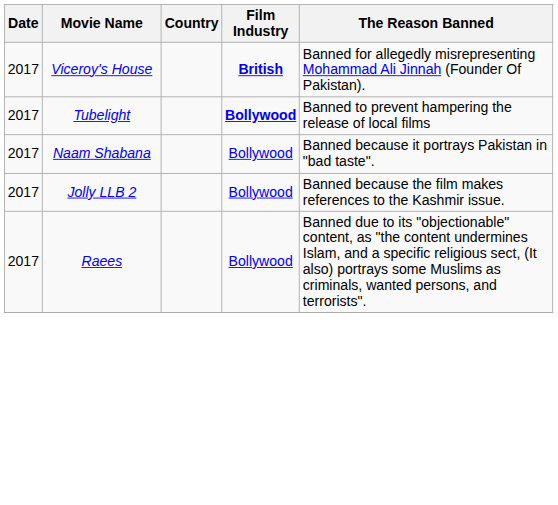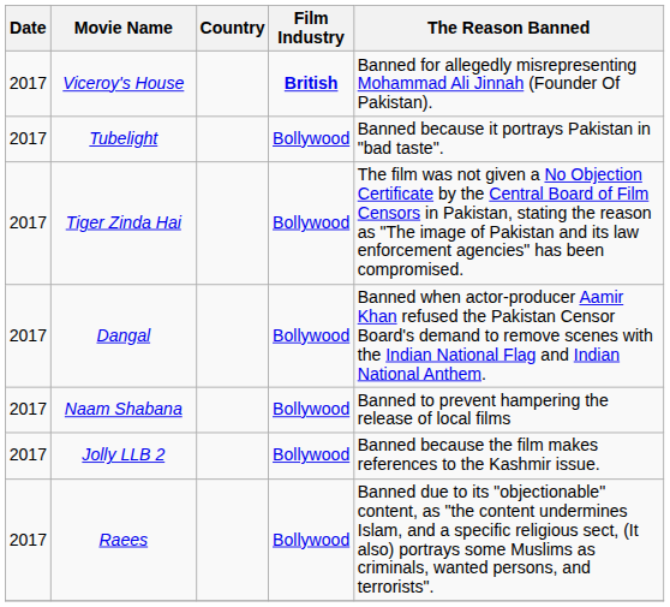Tubelight | Film Industry: bold -> normal
Tubelight | The Reason Banned: Banned to prevent hampering the release of local films -> Banned because it portrays Pakistan in "bad taste".
+ row: 2017 | Tiger Zinda Hai | Bollywood | The film was not given a No Objection Certificate by the Central Board of Film Censors in Pakistan, stating the reason as "The image of Pakistan and its law enforcement agencies" has been compromised.
+ row: 2017 | Dangal | Bollywood | Banned when actor-producer Aamir Khan refused the Pakistan Censor Board's demand to remove scenes with the Indian National Flag and Indian National Anthem.
Naam Shabana | The Reason Banned: Banned because it portrays Pakistan in "bad taste". -> Banned to prevent hampering the release of local films
